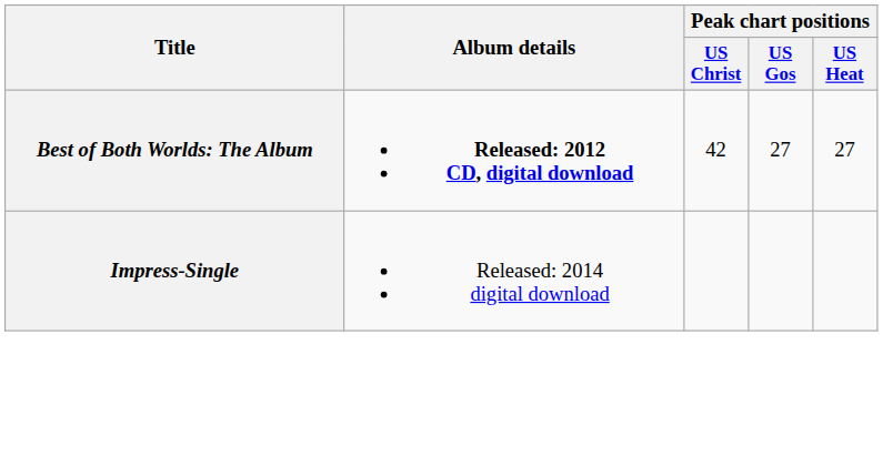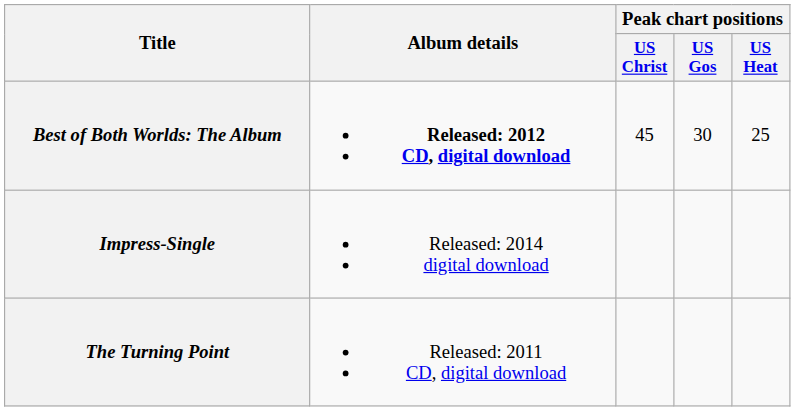Best of Both Worlds: The Album | Peak chart positions / US Christ: 42 -> 45
Best of Both Worlds: The Album | Peak chart positions / US Gos: 27 -> 30
Best of Both Worlds: The Album | Peak chart positions / US Heat: 27 -> 25
+ row: The Turning Point | Released: 2011 CD, digital download
